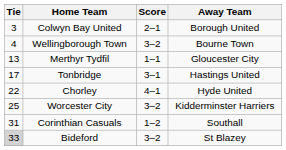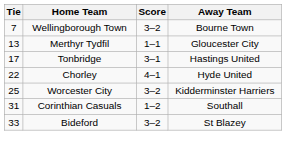- row: 3 | Colwyn Bay United | 2–1 | Borough United
Wellingborough Town | Tie: 4 -> 7
Bideford | Tie: lightgrey background -> no background
